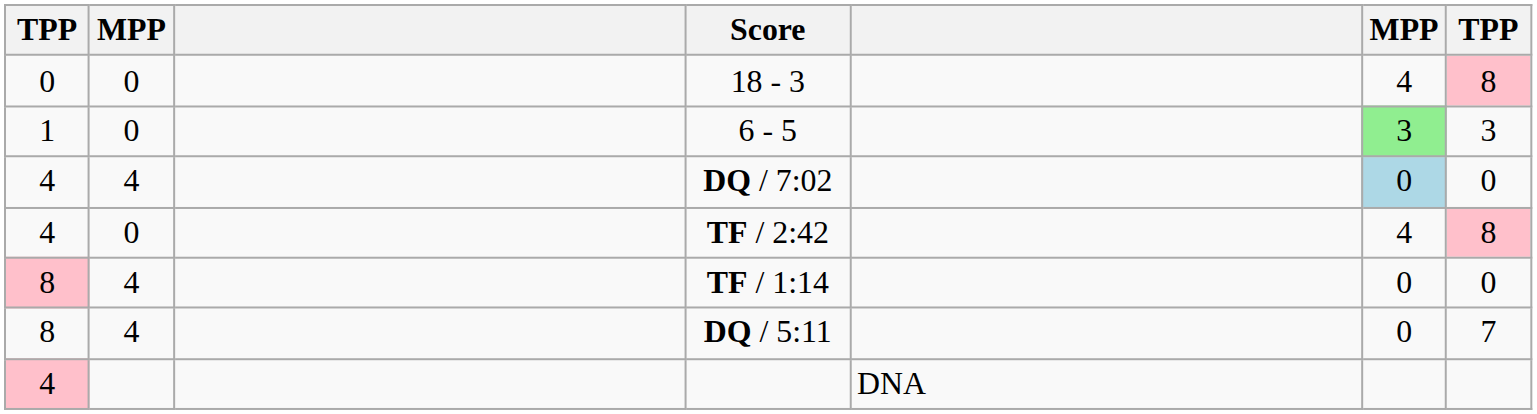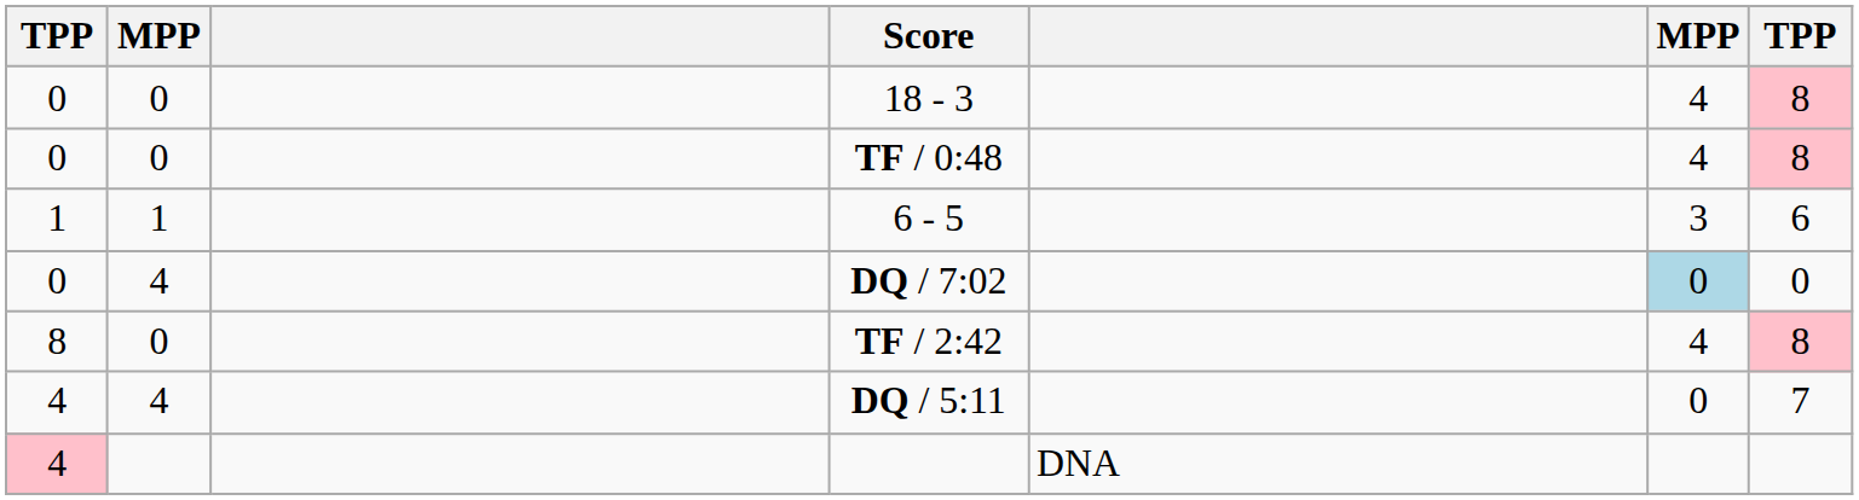+ row: 0 | 0 | TF / 0:48 | 4 | 8
6 - 5 | column 2: 0 -> 1
6 - 5 | column 6: lightgreen background -> no background
6 - 5 | column 7: 3 -> 6
DQ / 7:02 | column 1: 4 -> 0
TF / 2:42 | column 1: 4 -> 8
- row: 8 | 4 | TF / 1:14 | 0 | 0
DQ / 5:11 | column 1: 8 -> 4
